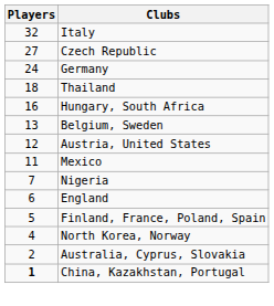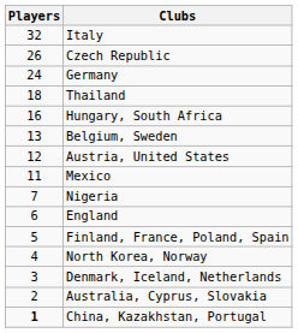Czech Republic | Players: 27 -> 26
+ row: 3 | Denmark, Iceland, Netherlands
